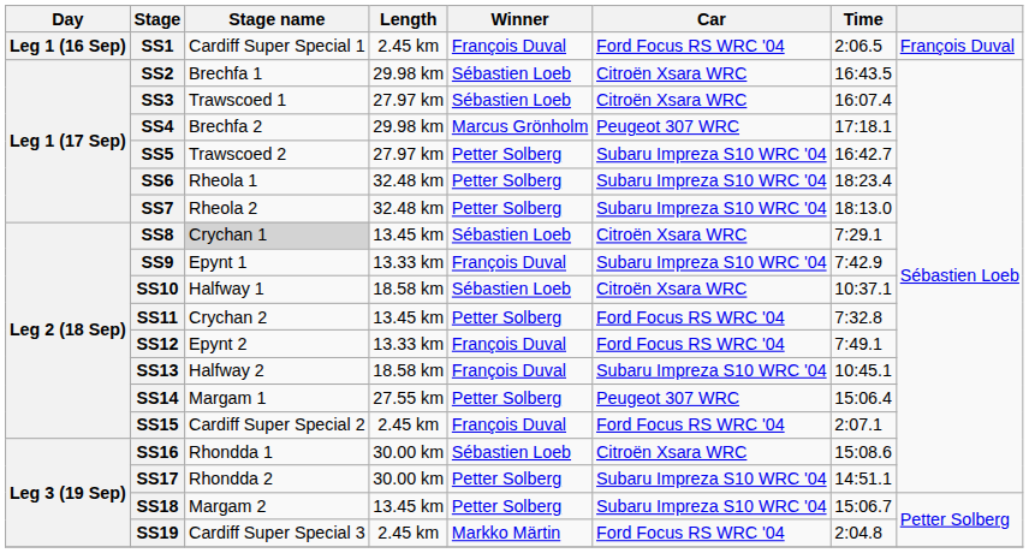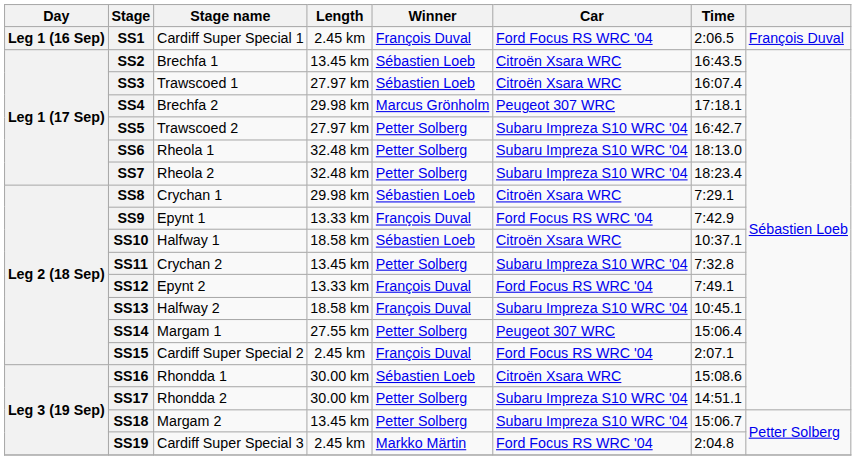SS2 | Length: 29.98 km -> 13.45 km
SS6 | Time: 18:23.4 -> 18:13.0
SS7 | Time: 18:13.0 -> 18:23.4
SS8 | Stage name: lightgrey background -> no background
SS8 | Length: 13.45 km -> 29.98 km
SS9 | Car: Subaru Impreza S10 WRC '04 -> Ford Focus RS WRC '04
SS11 | Car: Ford Focus RS WRC '04 -> Subaru Impreza S10 WRC '04
